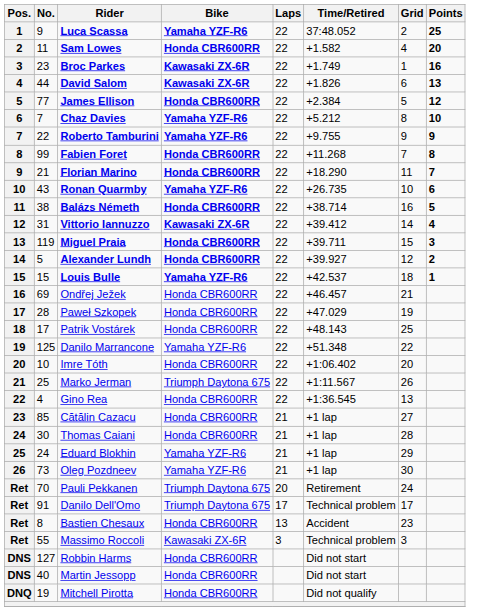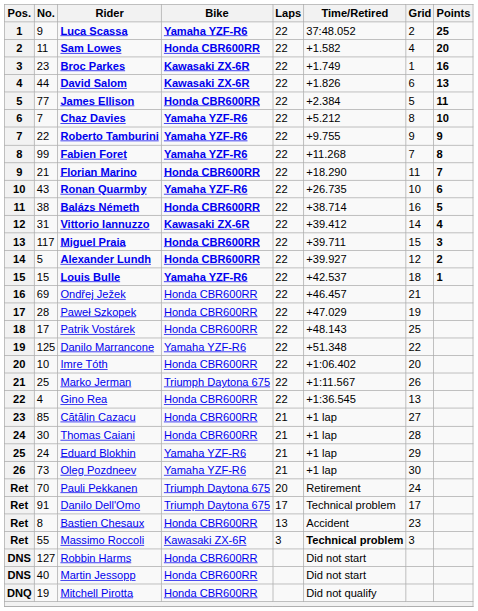James Ellison | Points: 12 -> 11
Fabien Foret | Bike: Honda CBR600RR -> Yamaha YZF-R6
Miguel Praia | No.: 119 -> 117
Massimo Roccoli | Time/Retired: normal -> bold
